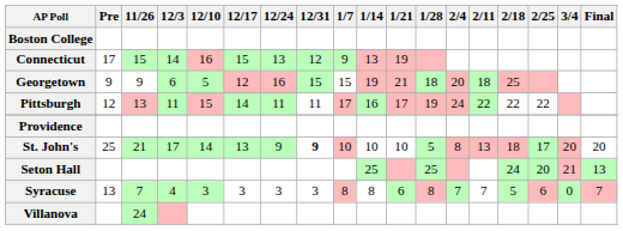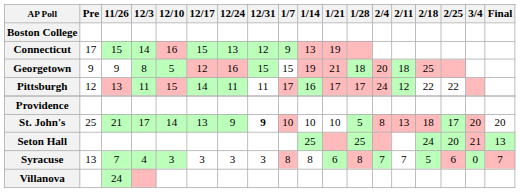Georgetown | 12/3: 6 -> 8
Pittsburgh | 1/28: 19 -> 17
Pittsburgh | 2/11: 22 -> 12
